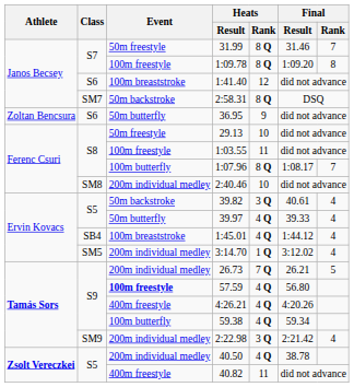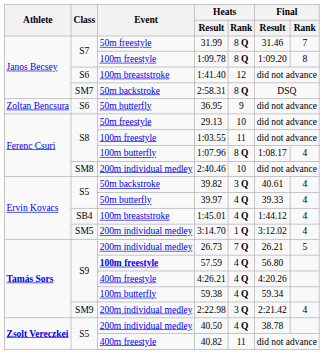1:07.96 | Final / Rank: 7 -> 4
